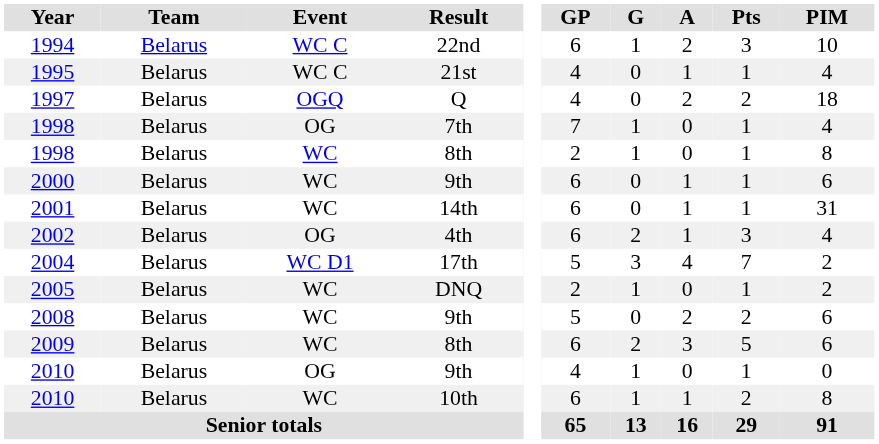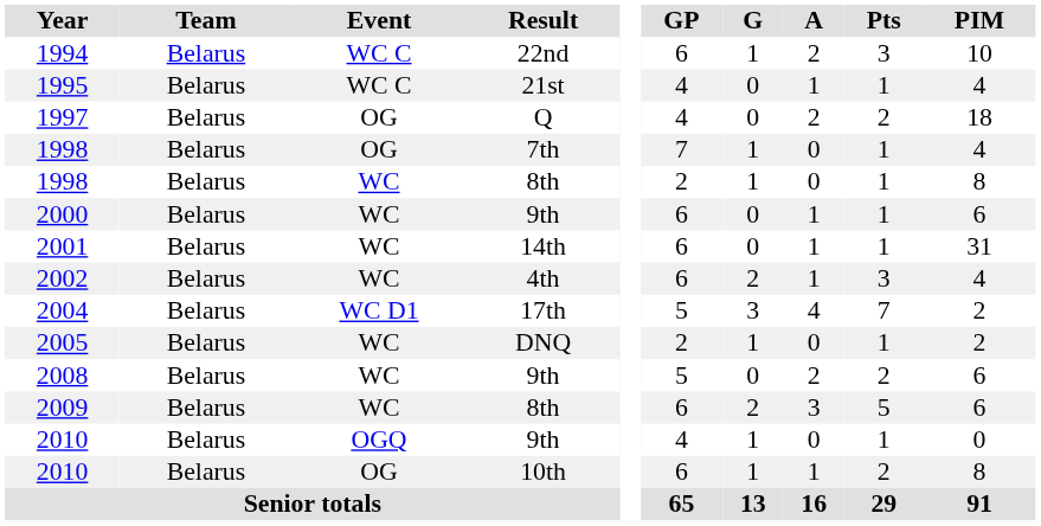1997 | Event: OGQ -> OG
2002 | Event: OG -> WC
2010 / 9th | Event: OG -> OGQ
2010 / 10th | Event: WC -> OG
